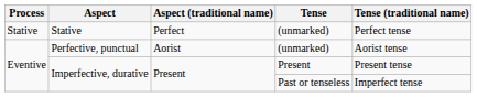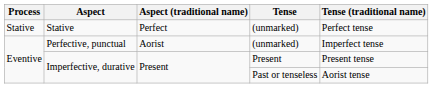Perfective, punctual | Tense (traditional name): Aorist tense -> Imperfect tense
Imperfective, durative / Past or tenseless | Tense (traditional name): Imperfect tense -> Aorist tense
